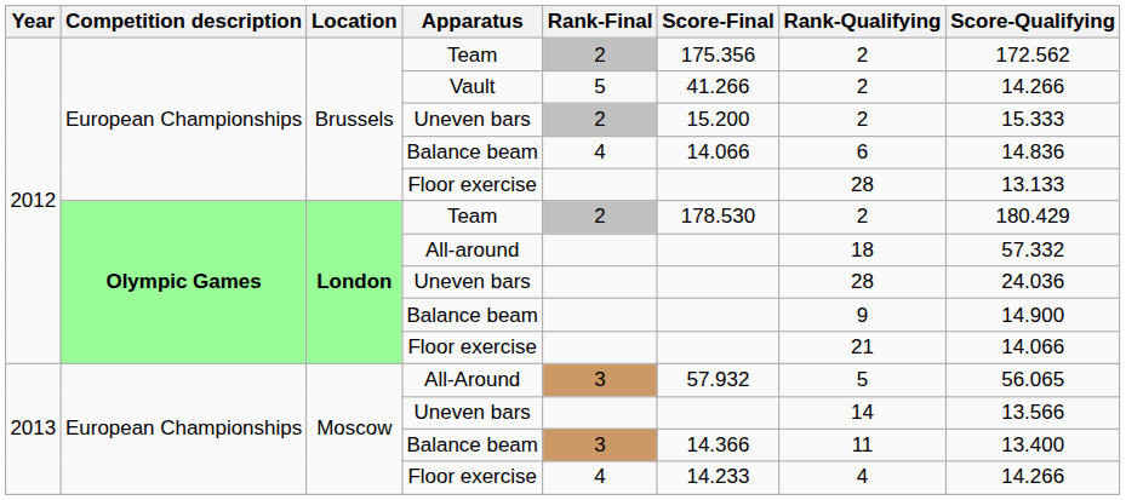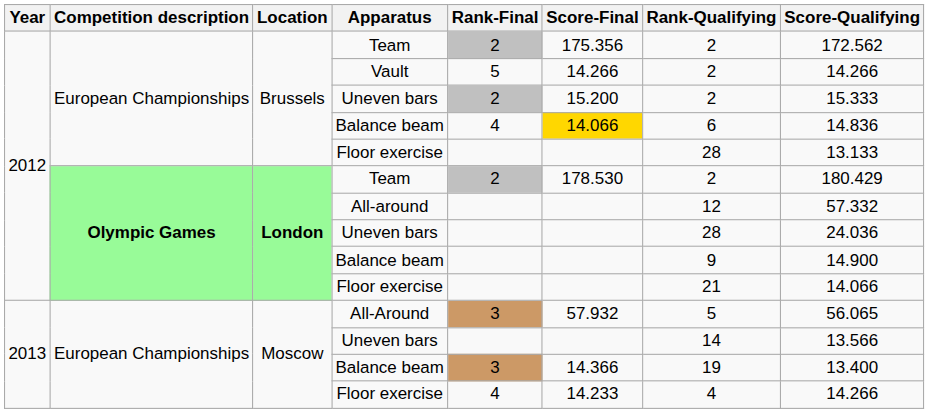Vault | Score-Final: 41.266 -> 14.266
Brussels / Balance beam | Score-Final: no background -> gold background
All-around | Rank-Qualifying: 18 -> 12
Moscow / Balance beam | Rank-Qualifying: 11 -> 19
